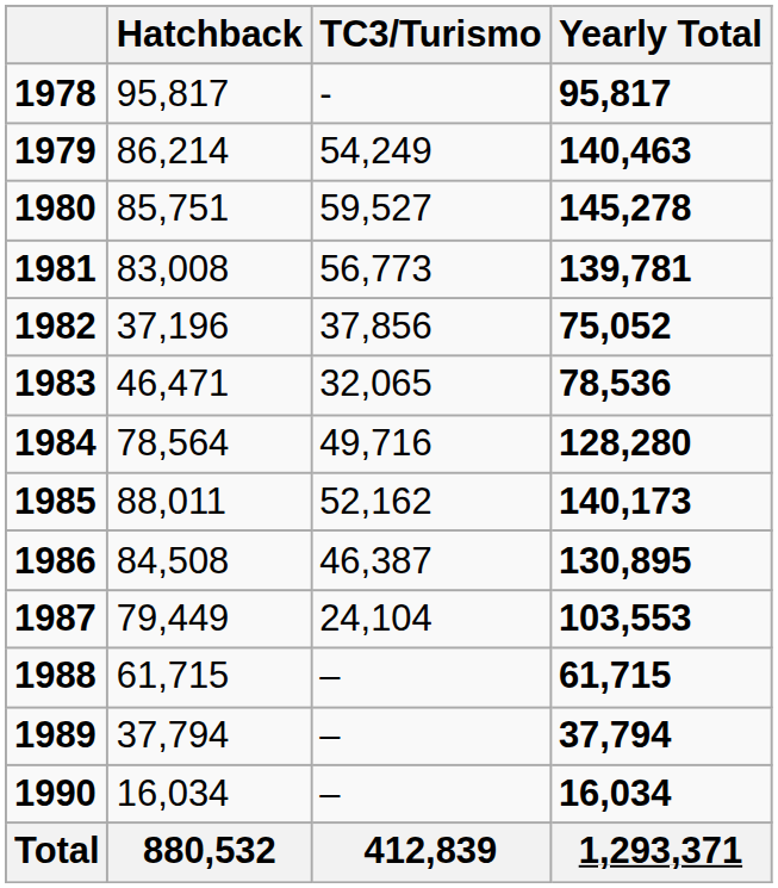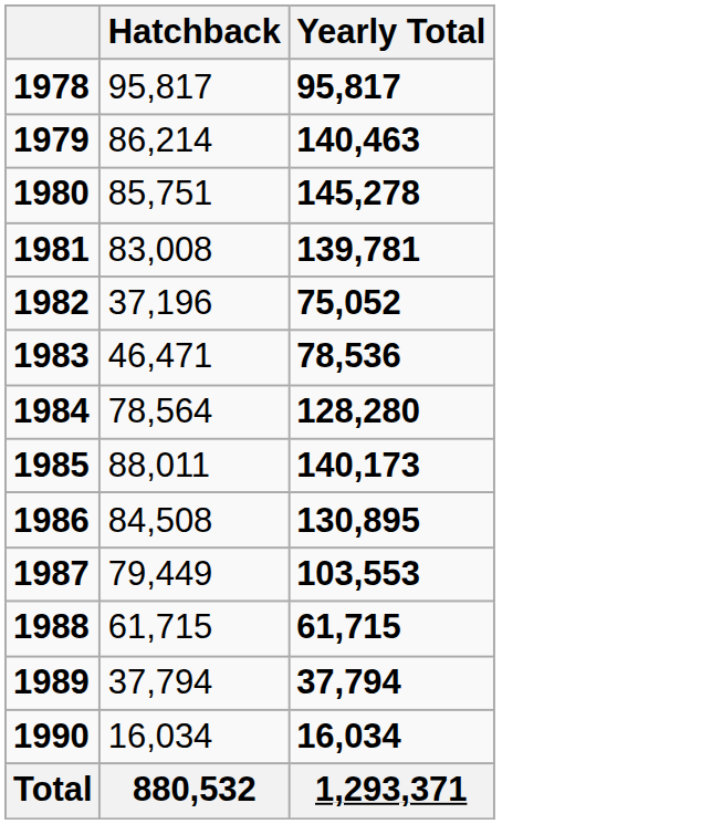- column: TC3/Turismo | - | 54,249 | 59,527 | 56,773 | 37,856 | 32,065 | 49,716 | 52,162 | 46,387 | 24,104 | – | – | – | 412,839
